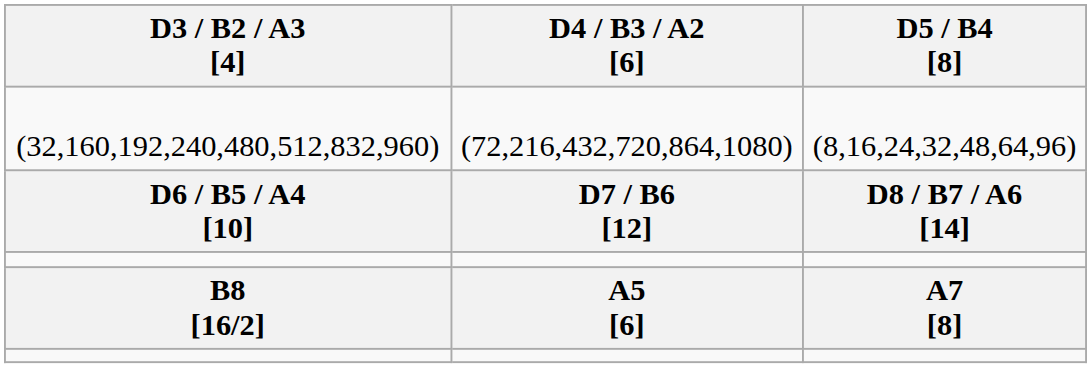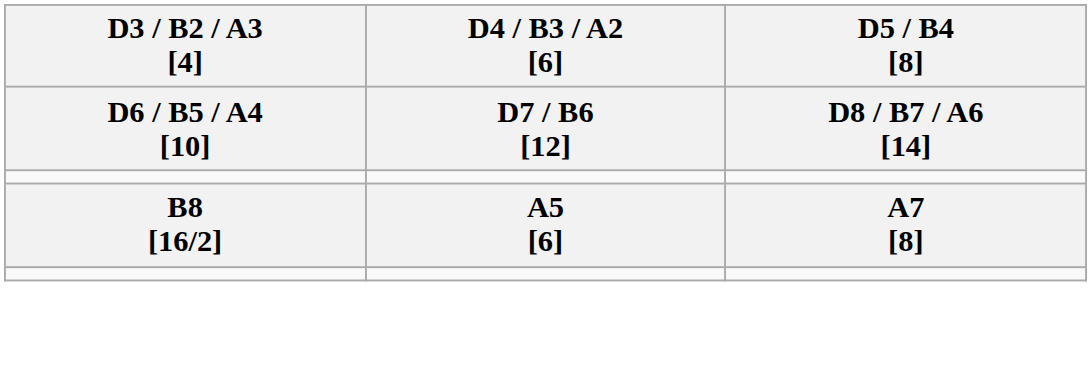- row: (32,160,192,240,480,512,832,960) | (72,216,432,720,864,1080) | (8,16,24,32,48,64,96)
